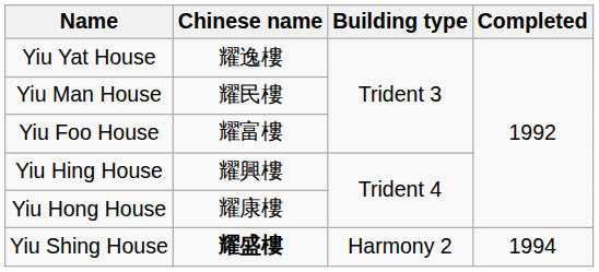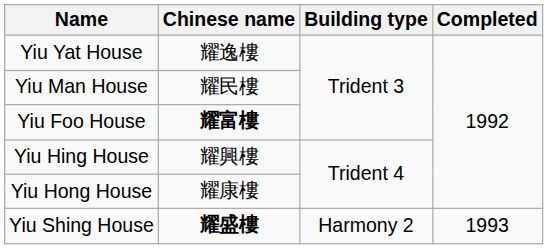Yiu Foo House | Chinese name: normal -> bold
Yiu Shing House | Completed: 1994 -> 1993
